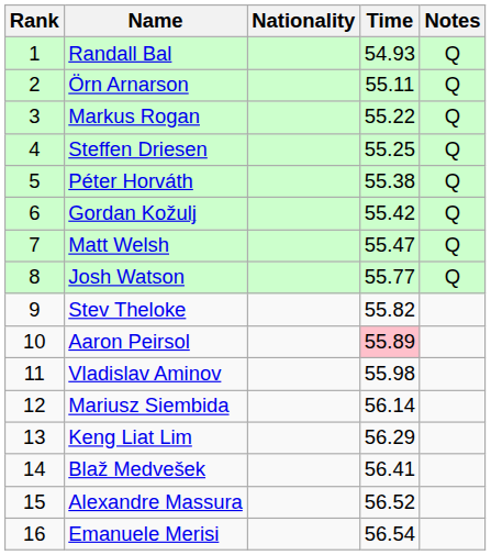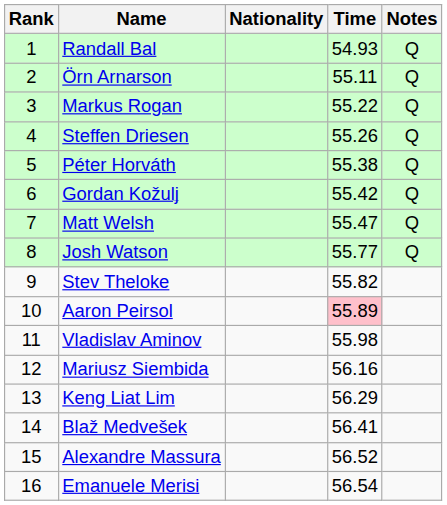Steffen Driesen | Time: 55.25 -> 55.26
Mariusz Siembida | Time: 56.14 -> 56.16
